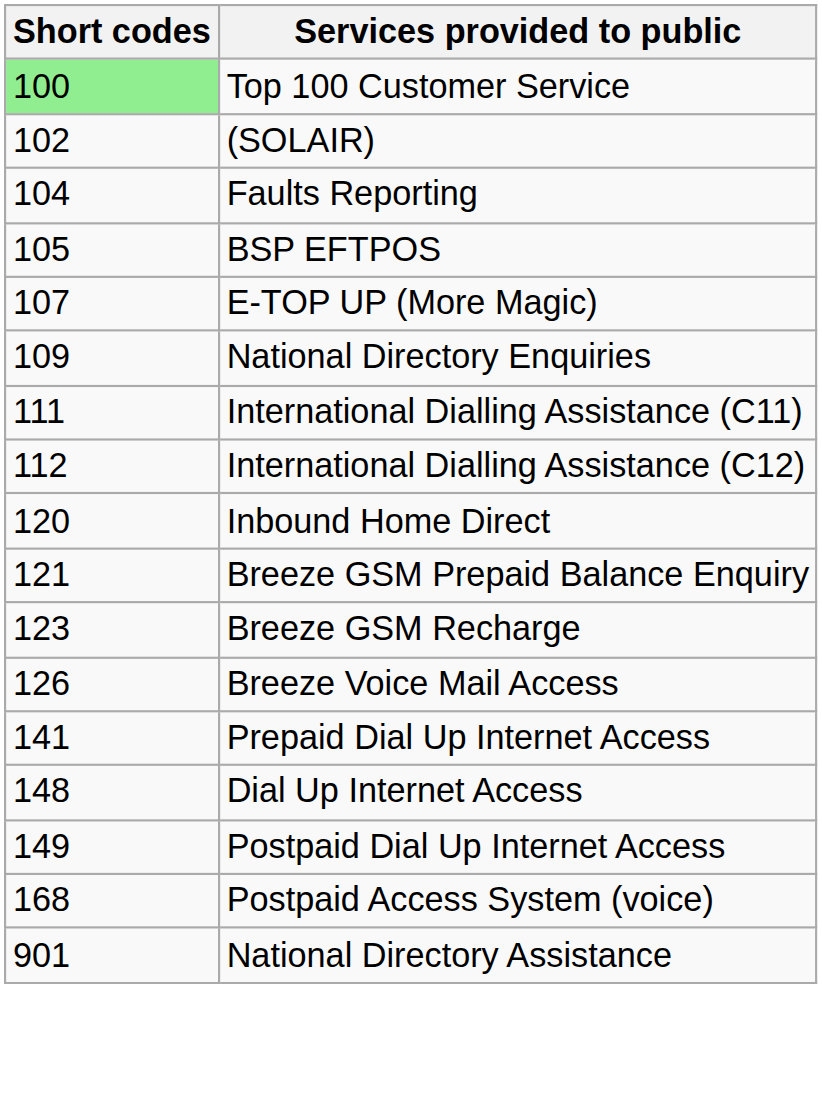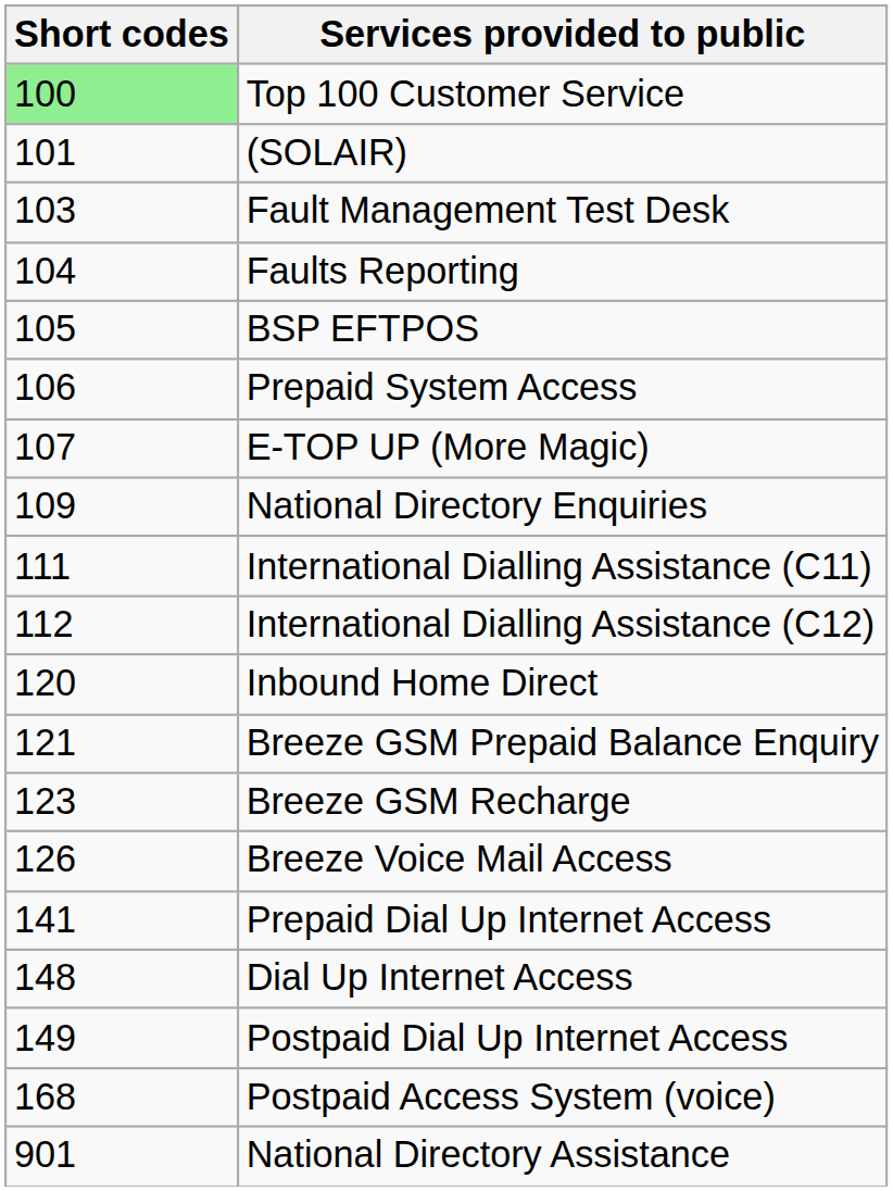(SOLAIR) | Short codes: 102 -> 101
+ row: 103 | Fault Management Test Desk
+ row: 106 | Prepaid System Access
